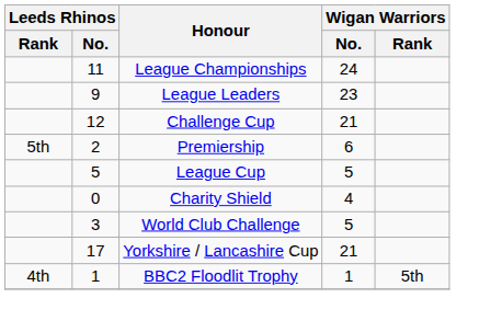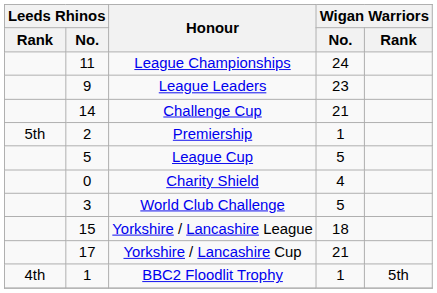Challenge Cup | Leeds Rhinos / No.: 12 -> 14
Premiership | Wigan Warriors / No.: 6 -> 1
+ row: 15 | Yorkshire / Lancashire League | 18
